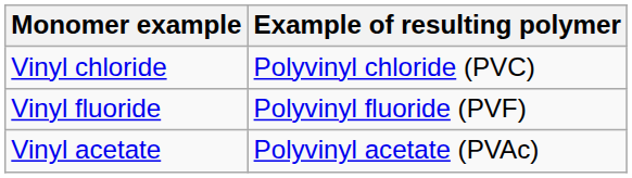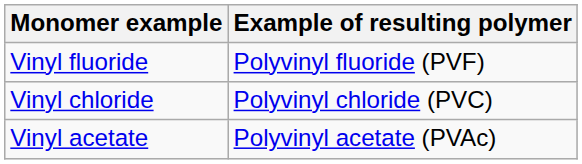rows swapped: Vinyl chloride <-> Vinyl fluoride
